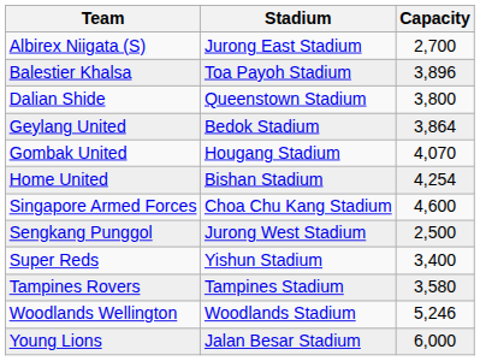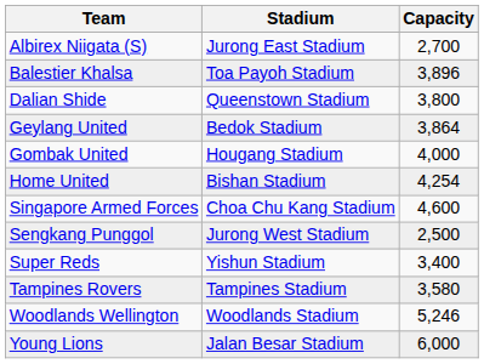Gombak United | Capacity: 4,070 -> 4,000
